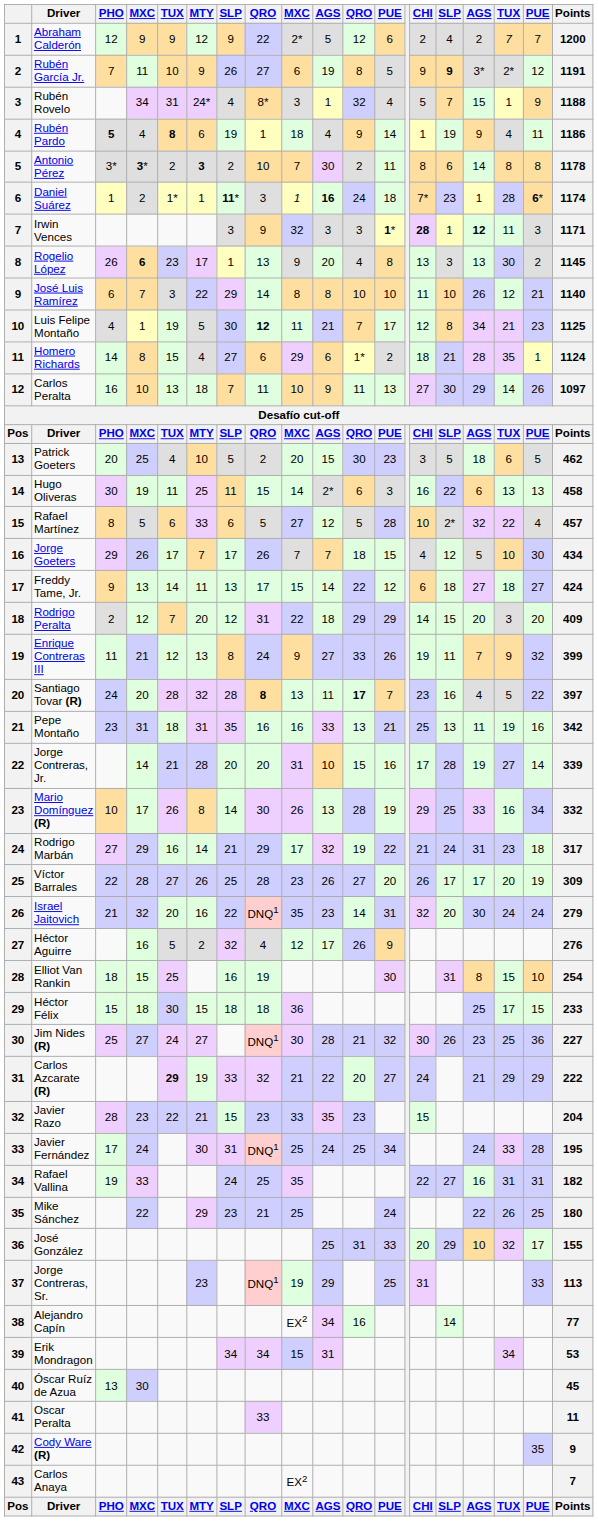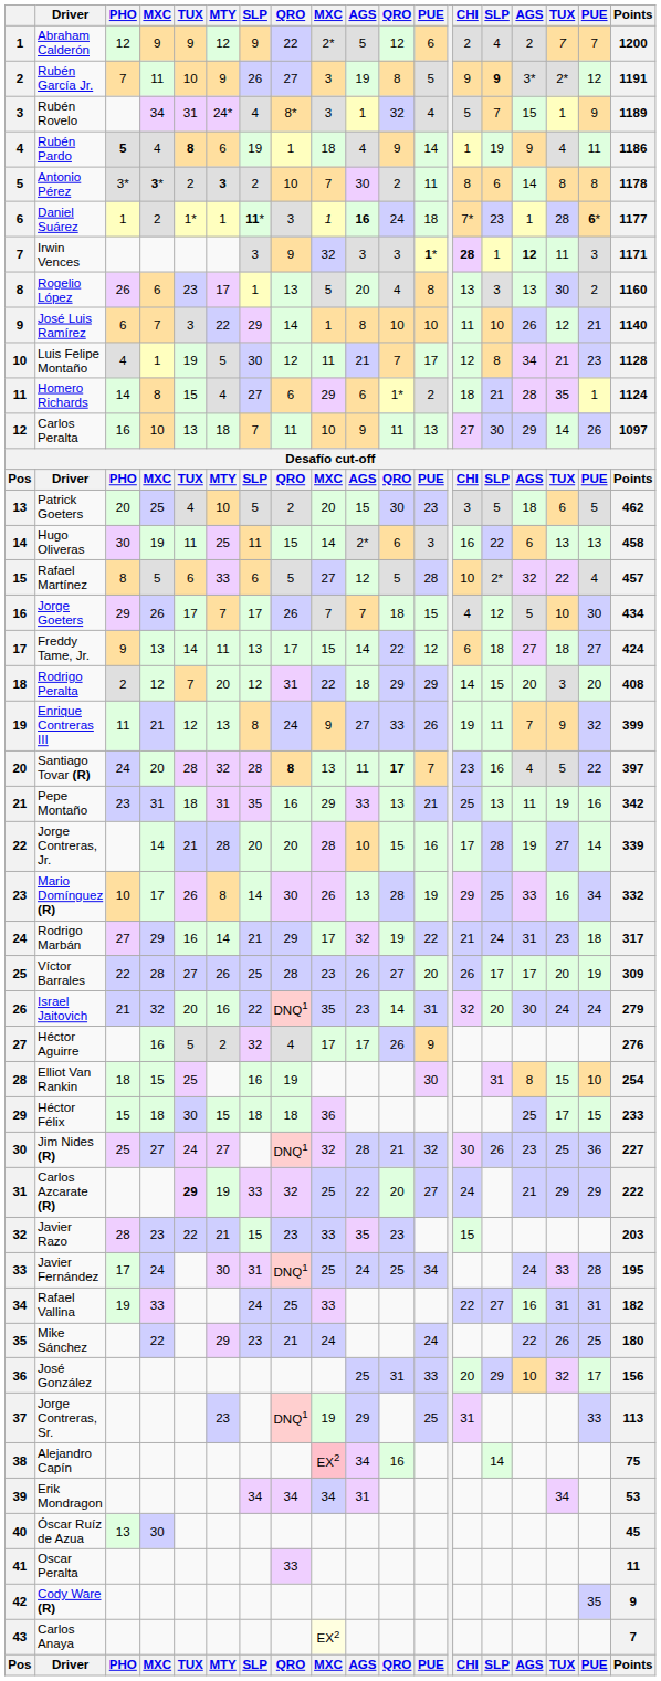Rubén García Jr. | column 9: 6 -> 3
Rubén Rovelo | Points: 1188 -> 1189
Daniel Suárez | Points: 1174 -> 1177
Rogelio López | column 4: bold -> normal
Rogelio López | column 9: 9 -> 5
Rogelio López | Points: 1145 -> 1160
José Luis Ramírez | column 9: 8 -> 1
Luis Felipe Montaño | column 8: bold -> normal
Luis Felipe Montaño | Points: 1125 -> 1128
Rodrigo Peralta | Points: 409 -> 408
Pepe Montaño | column 9: 16 -> 29
Jorge Contreras, Jr. | column 9: 31 -> 28
Héctor Aguirre | column 9: 12 -> 17
Jim Nides (R) | column 9: 30 -> 32
Carlos Azcarate (R) | column 9: 21 -> 25
Javier Razo | Points: 204 -> 203
Rafael Vallina | column 9: 35 -> 33
Mike Sánchez | column 9: 25 -> 24
José González | Points: 155 -> 156
Alejandro Capín | column 9: no background -> pink background
Alejandro Capín | Points: 77 -> 75
Erik Mondragon | column 9: 15 -> 34
Carlos Anaya | column 9: no background -> lightyellow background
